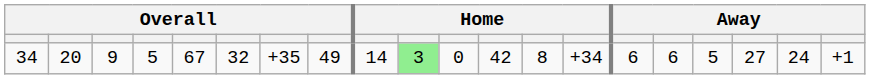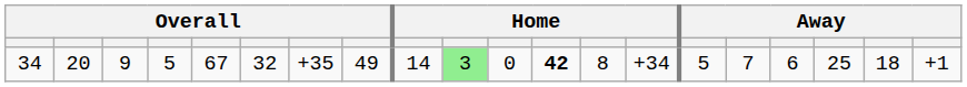34 | column 12: normal -> bold
34 | column 15: 6 -> 5
34 | column 16: 6 -> 7
34 | column 17: 5 -> 6
34 | column 18: 27 -> 25
34 | column 19: 24 -> 18
